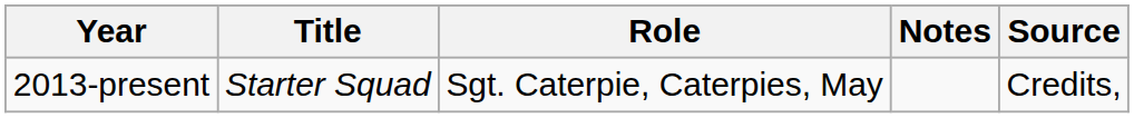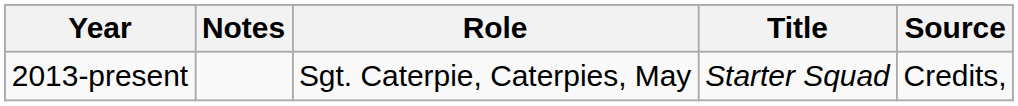columns swapped: Title <-> Notes
